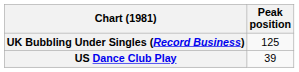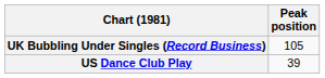UK Bubbling Under Singles (Record Business) | Peak position: 125 -> 105
